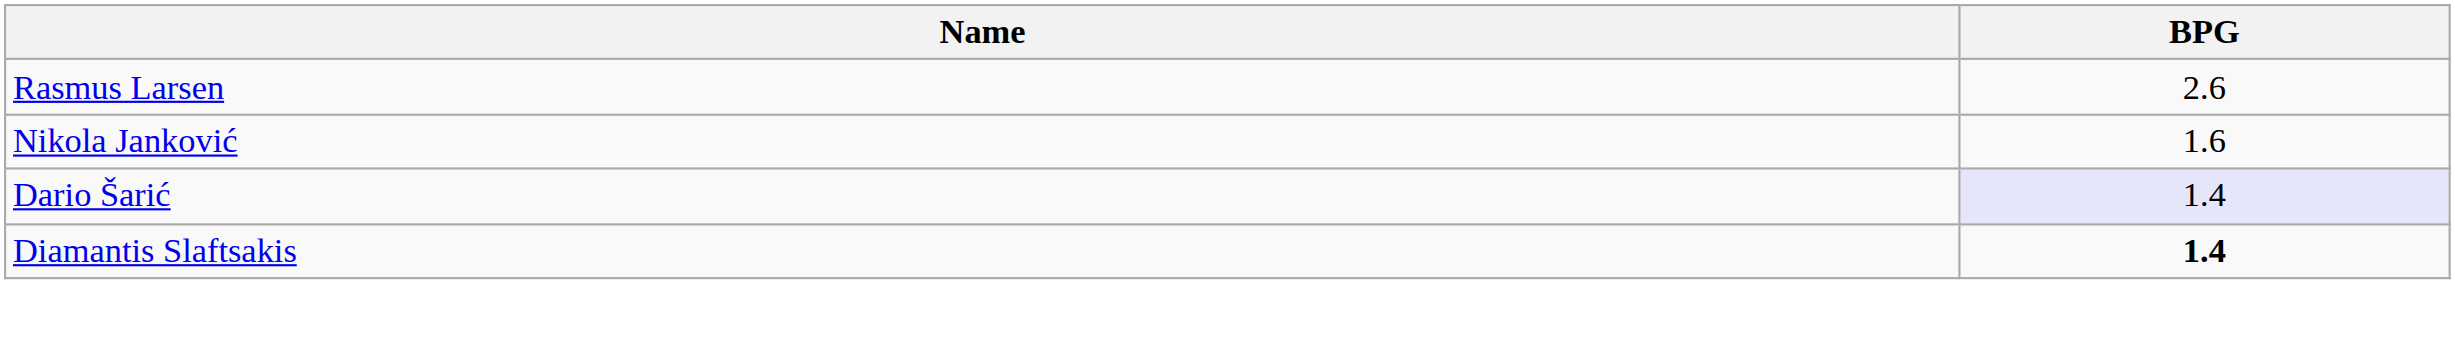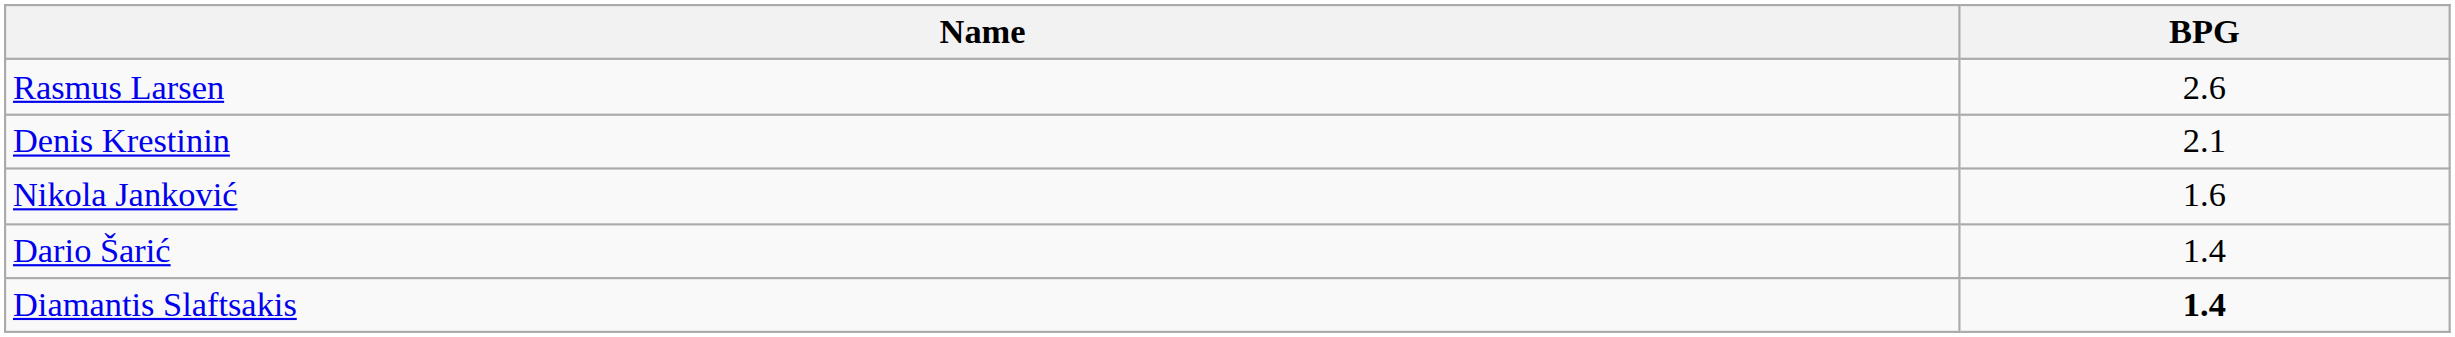+ row: Denis Krestinin | 2.1
Dario Šarić | BPG: lavender background -> no background
